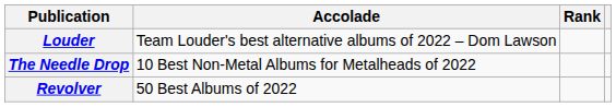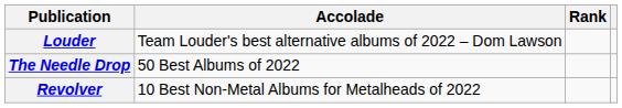The Needle Drop | Accolade: 10 Best Non-Metal Albums for Metalheads of 2022 -> 50 Best Albums of 2022
Revolver | Accolade: 50 Best Albums of 2022 -> 10 Best Non-Metal Albums for Metalheads of 2022
